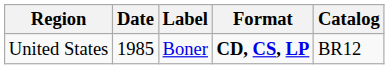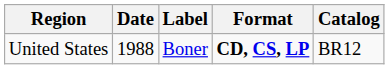United States | Date: 1985 -> 1988
